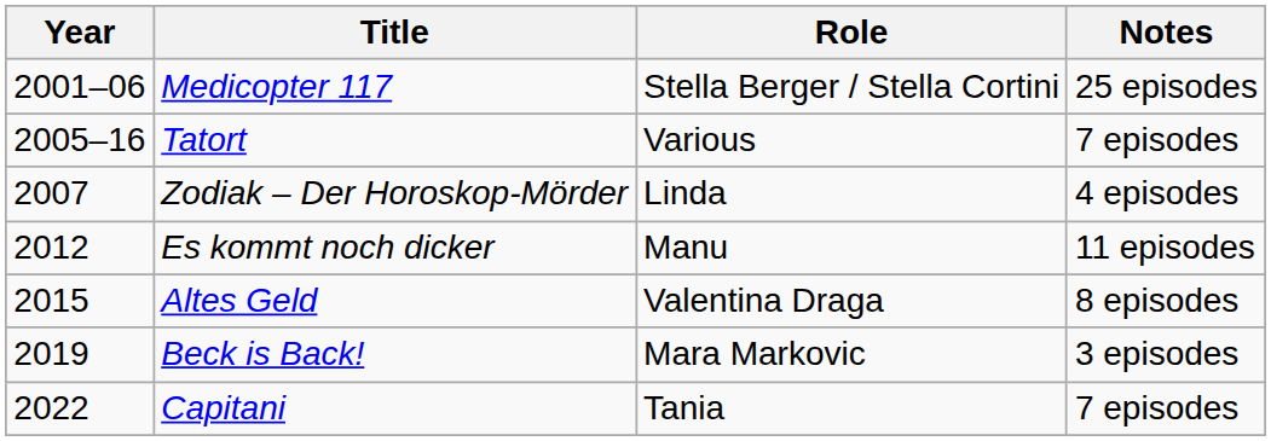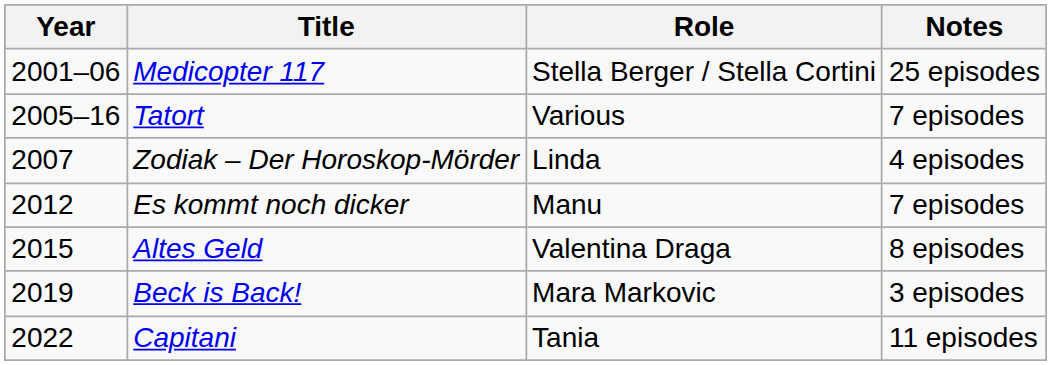Es kommt noch dicker | Notes: 11 episodes -> 7 episodes
Capitani | Notes: 7 episodes -> 11 episodes
